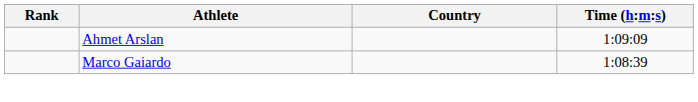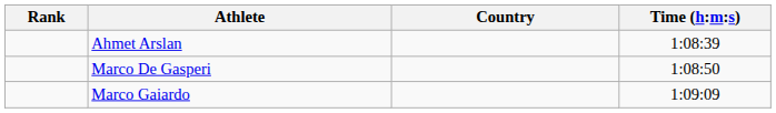Ahmet Arslan | Time (h:m:s): 1:09:09 -> 1:08:39
+ row: Marco De Gasperi | 1:08:50
Marco Gaiardo | Time (h:m:s): 1:08:39 -> 1:09:09
